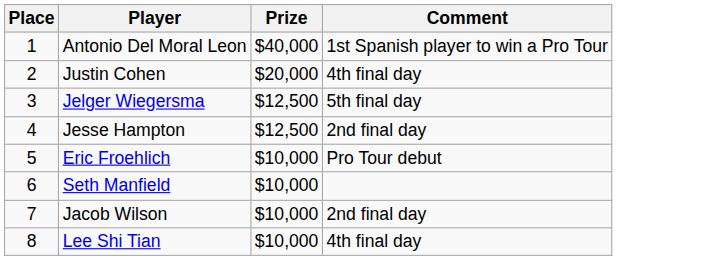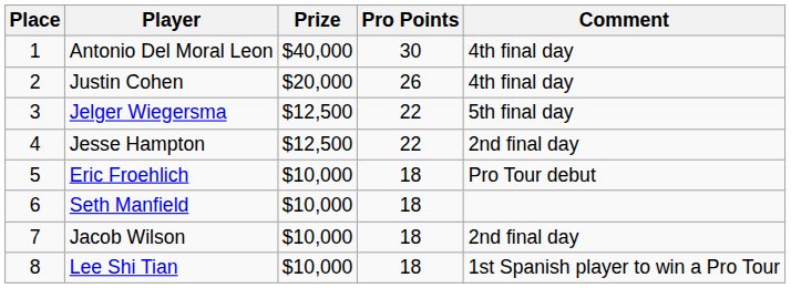+ column: Pro Points | 30 | 26 | 22 | 22 | 18 | 18 | 18 | 18
Antonio Del Moral Leon | Comment: 1st Spanish player to win a Pro Tour -> 4th final day
Lee Shi Tian | Comment: 4th final day -> 1st Spanish player to win a Pro Tour
